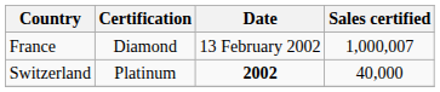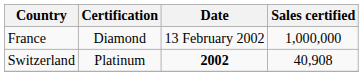France | Sales certified: 1,000,007 -> 1,000,000
Switzerland | Sales certified: 40,000 -> 40,908
